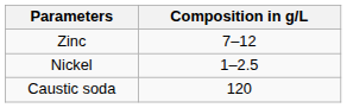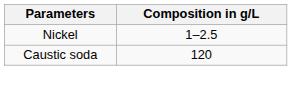- row: Zinc | 7–12
